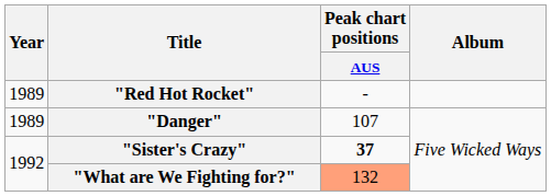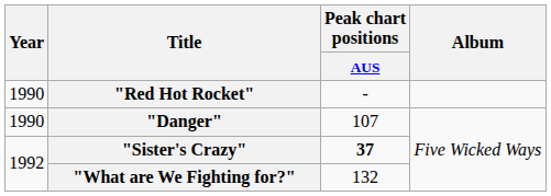"Red Hot Rocket" | Year: 1989 -> 1990
"Danger" | Year: 1989 -> 1990
"What are We Fighting for?" | Peak chart positions / AUS: lightsalmon background -> no background
